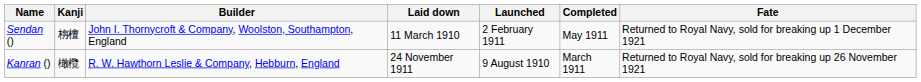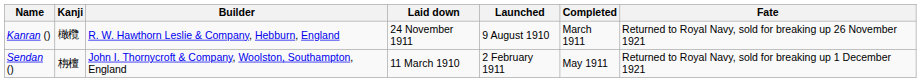rows swapped: Kanran () <-> Sendan ()
